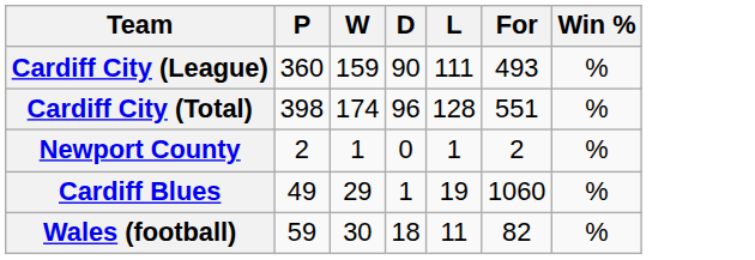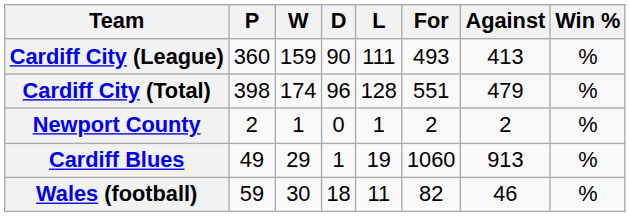+ column: Against | 413 | 479 | 2 | 913 | 46
